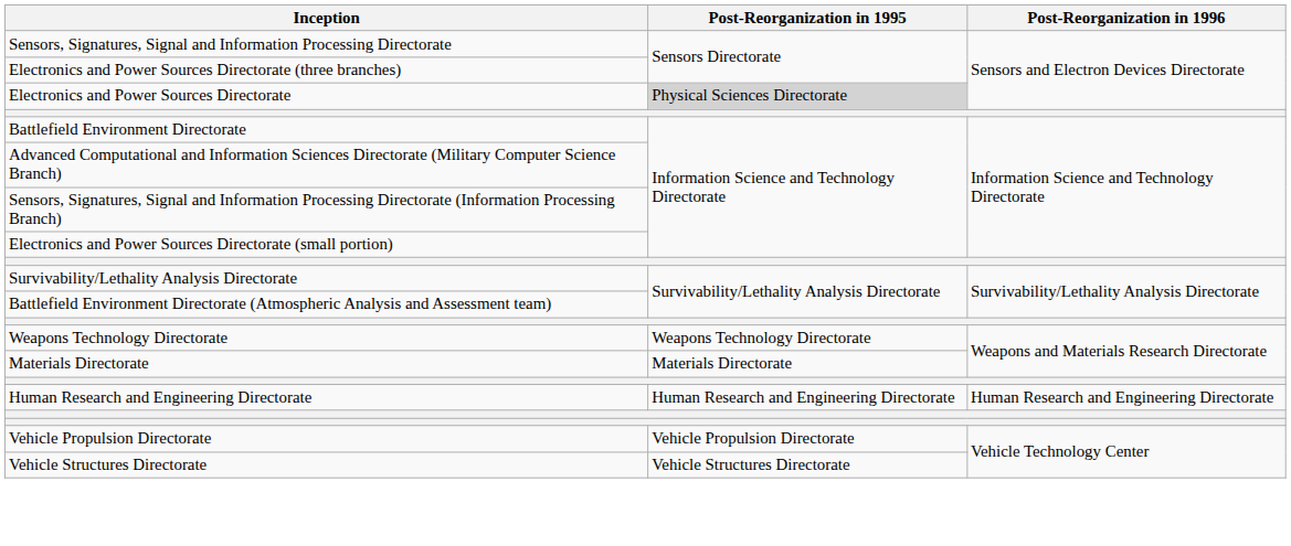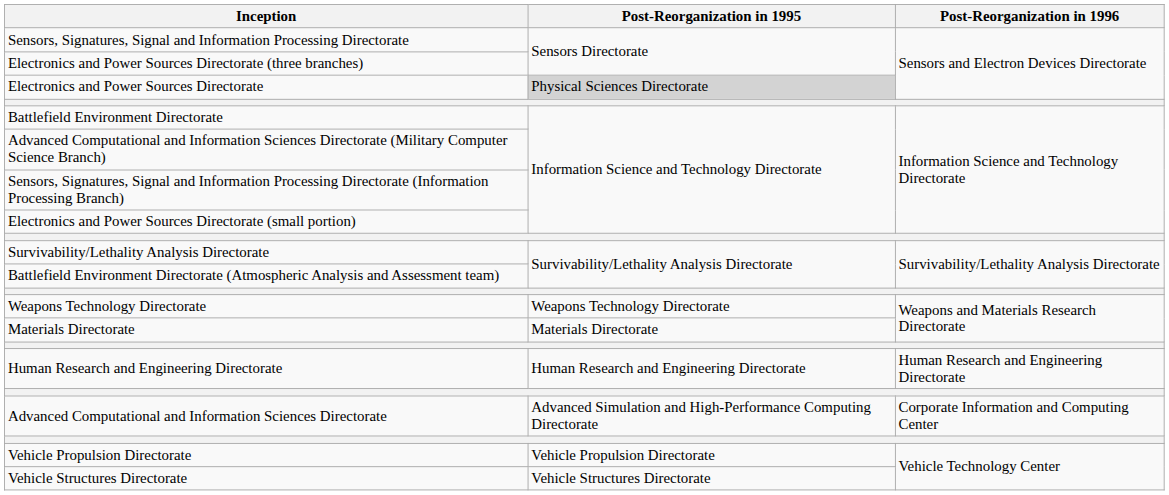+ row: Advanced Computational and Information Sciences Directorate | Advanced Simulation and High-Performance Computing Directorate | Corporate Information and Computing Center
